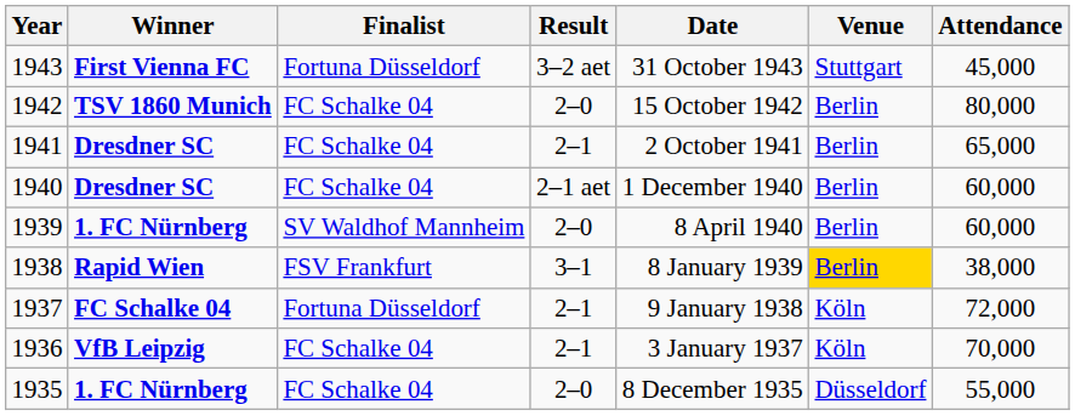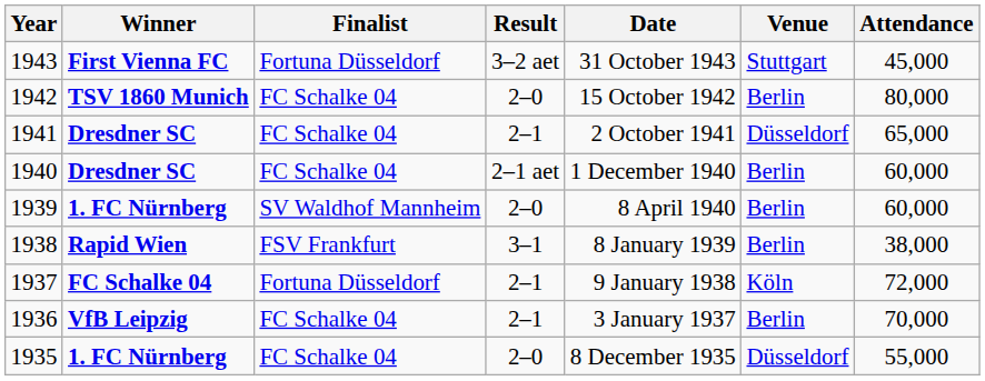1941 | Venue: Berlin -> Düsseldorf
1938 | Venue: gold background -> no background
1936 | Venue: Köln -> Berlin
